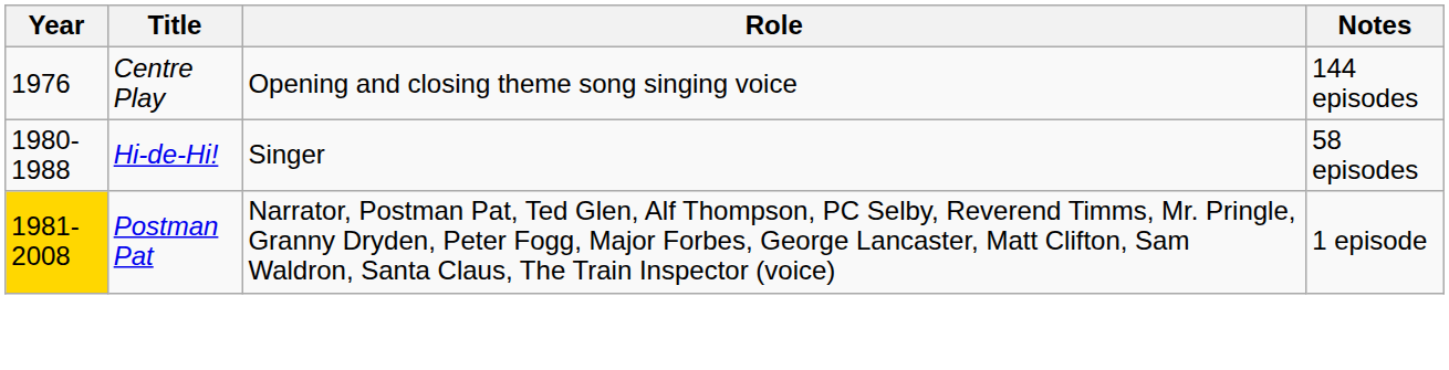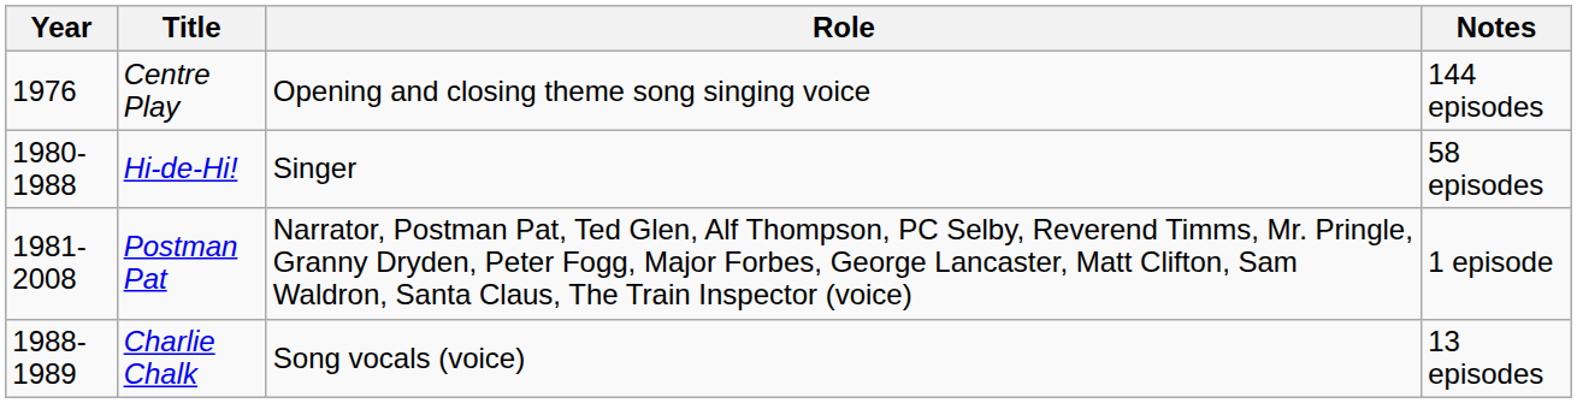Postman Pat | Year: gold background -> no background
+ row: 1988-1989 | Charlie Chalk | Song vocals (voice) | 13 episodes
